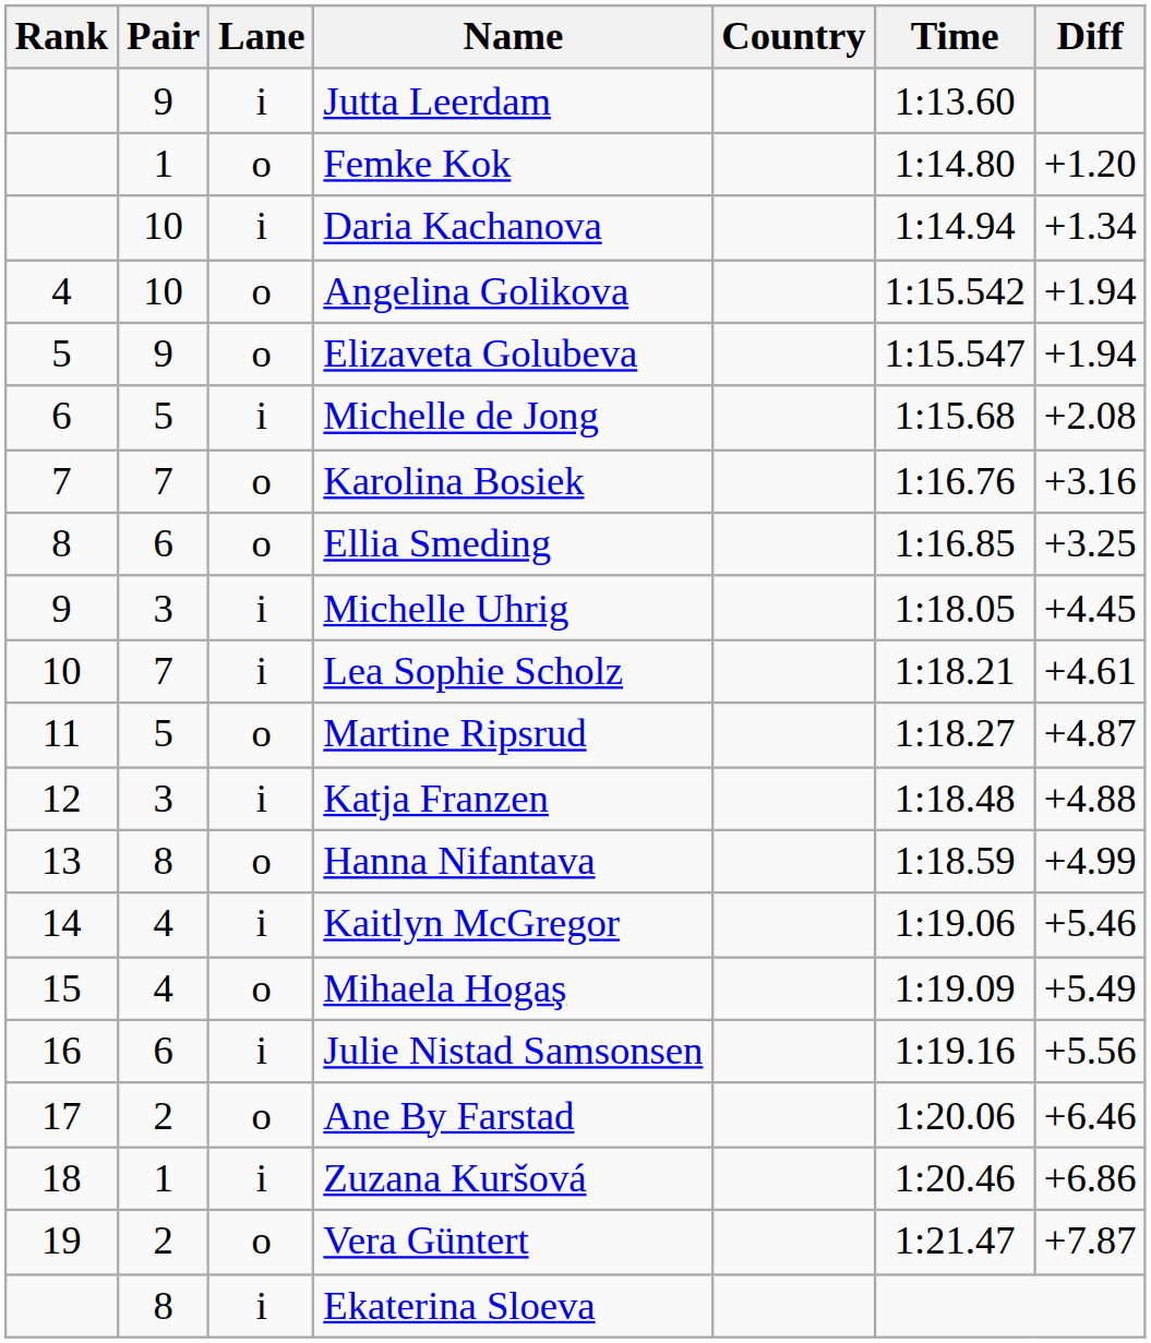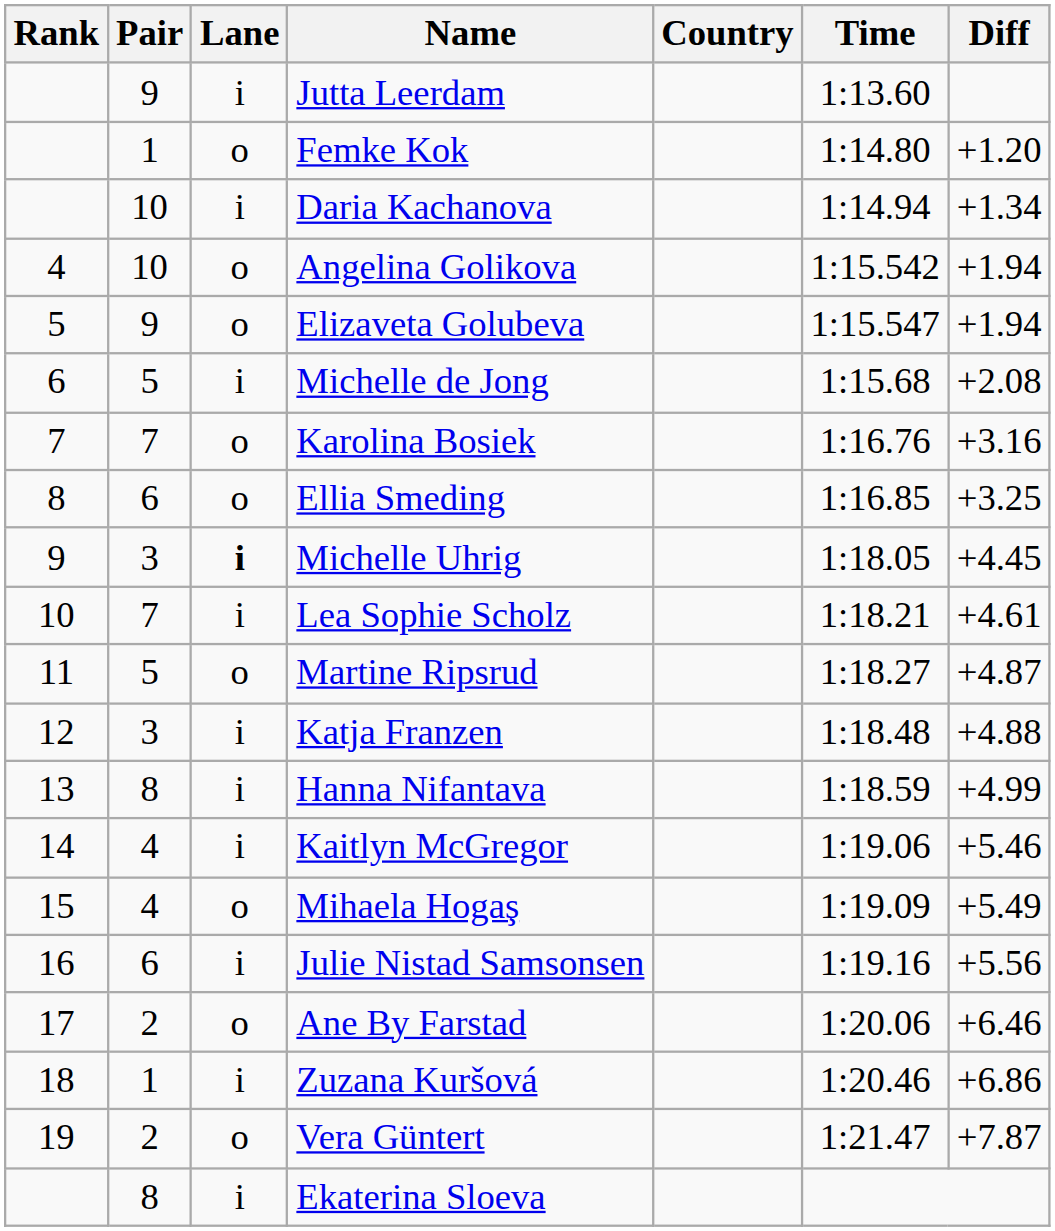Michelle Uhrig | Lane: normal -> bold
Hanna Nifantava | Lane: o -> i
